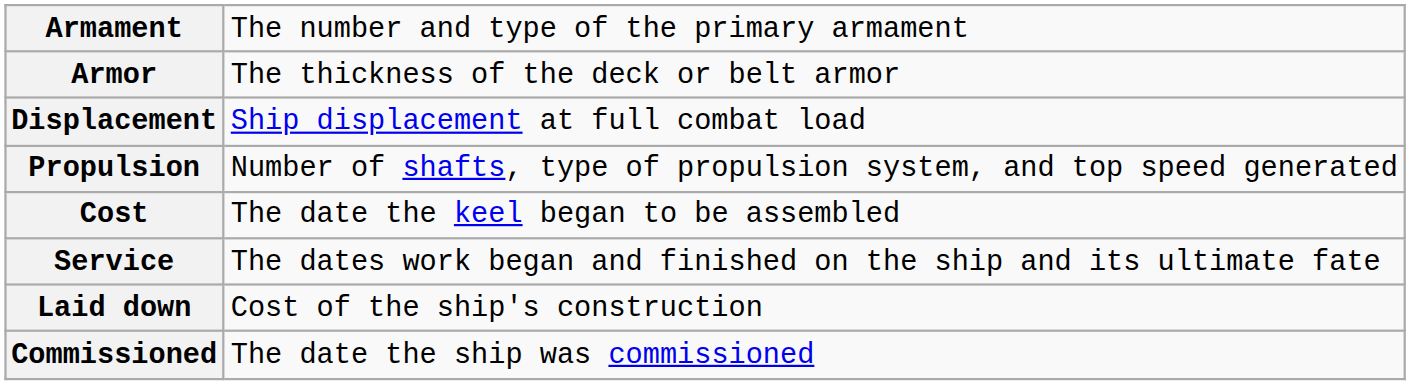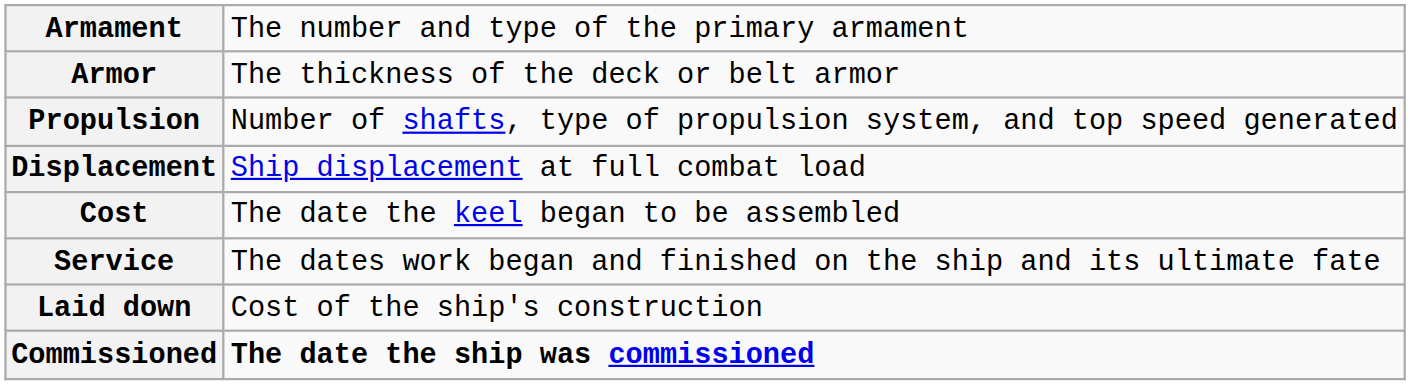rows swapped: Displacement <-> Propulsion
Commissioned | column 2: normal -> bold
